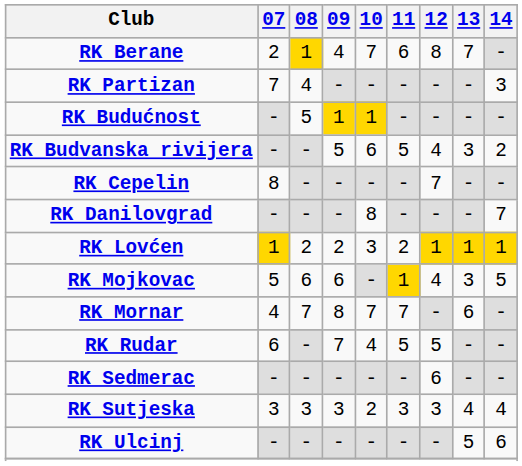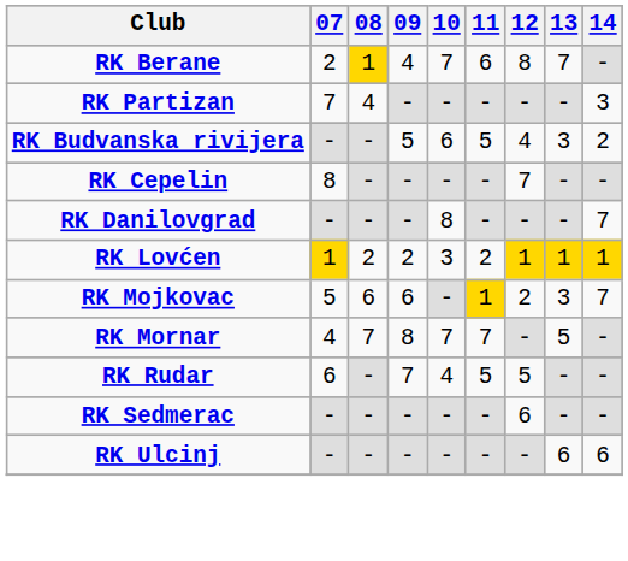- row: RK Budućnost | - | 5 | 1 | 1 | - | - | - | -
RK Mojkovac | 12: 4 -> 2
RK Mojkovac | 14: 5 -> 7
RK Mornar | 13: 6 -> 5
- row: RK Sutjeska | 3 | 3 | 3 | 2 | 3 | 3 | 4 | 4
RK Ulcinj | 13: 5 -> 6
